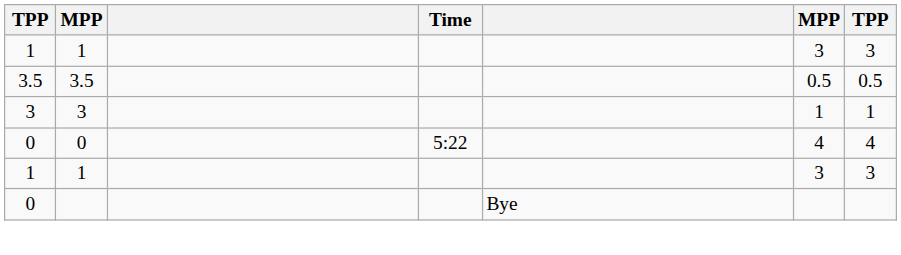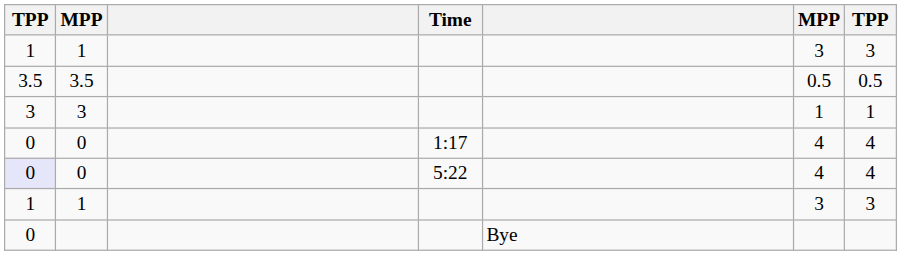+ row: 0 | 0 | 1:17 | 4 | 4
0 / 5:22 | column 1: no background -> lavender background
